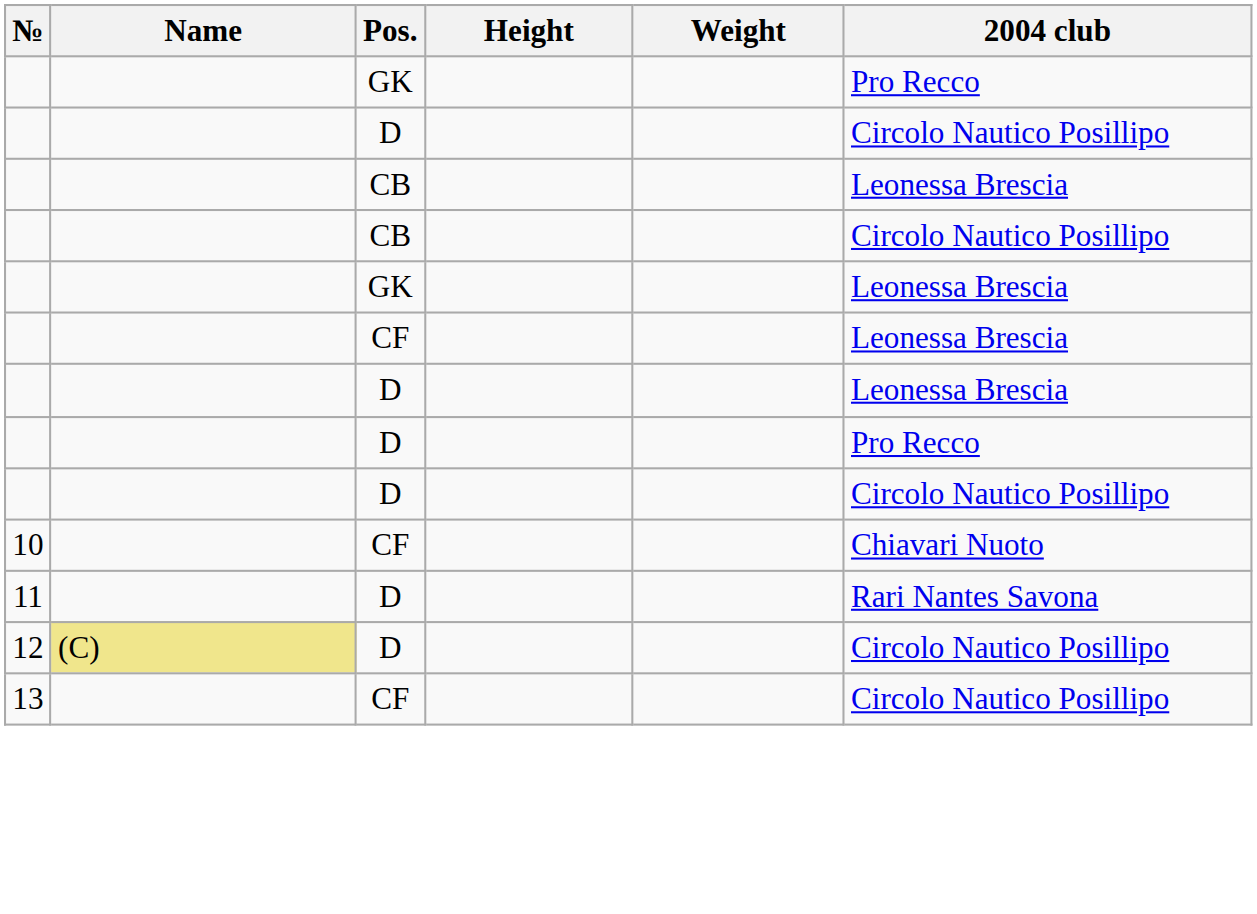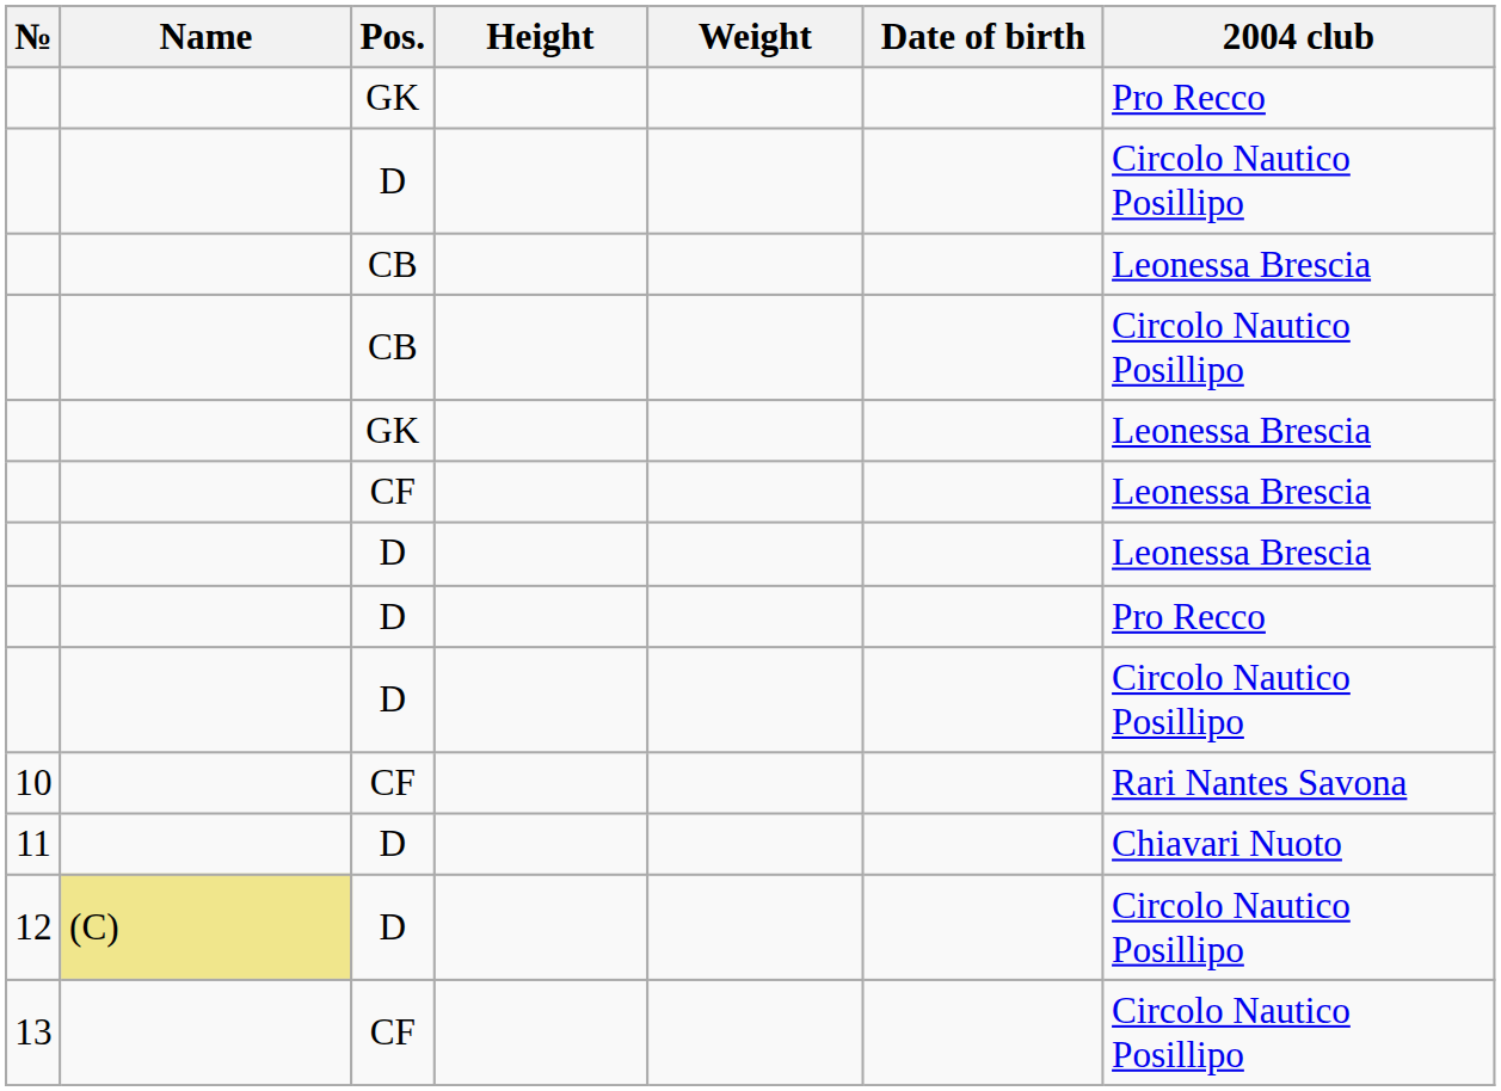+ column: Date of birth
10 | 2004 club: Chiavari Nuoto -> Rari Nantes Savona
11 | 2004 club: Rari Nantes Savona -> Chiavari Nuoto
